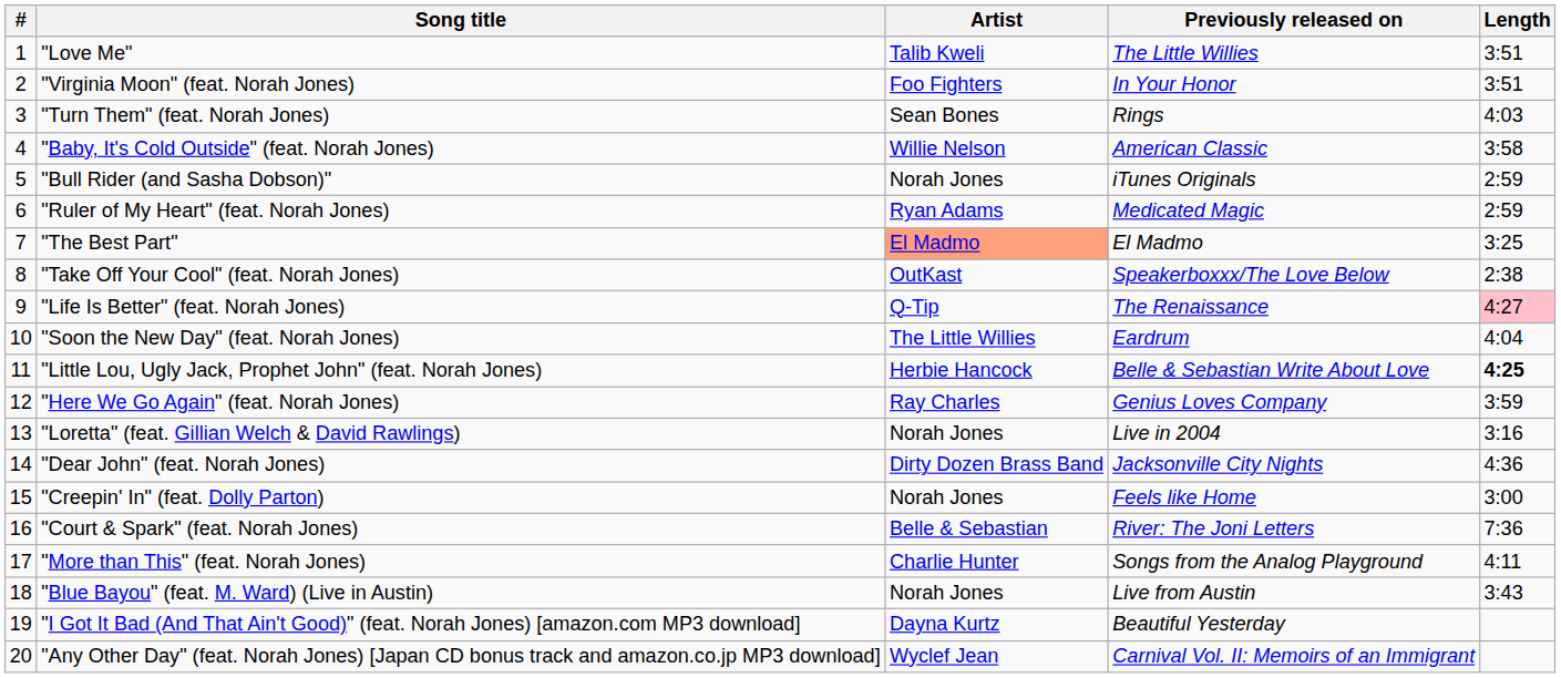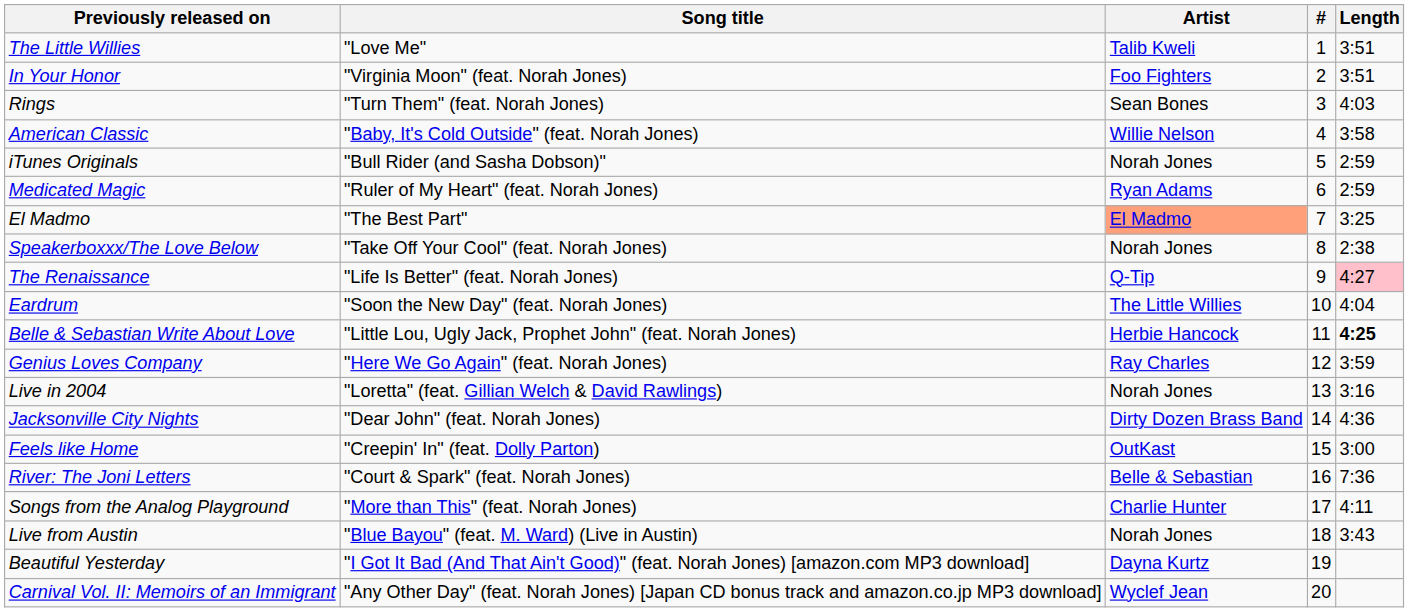columns swapped: # <-> Previously released on
"Take Off Your Cool" (feat. Norah Jones) | Artist: OutKast -> Norah Jones
"Creepin' In" (feat. Dolly Parton) | Artist: Norah Jones -> OutKast
